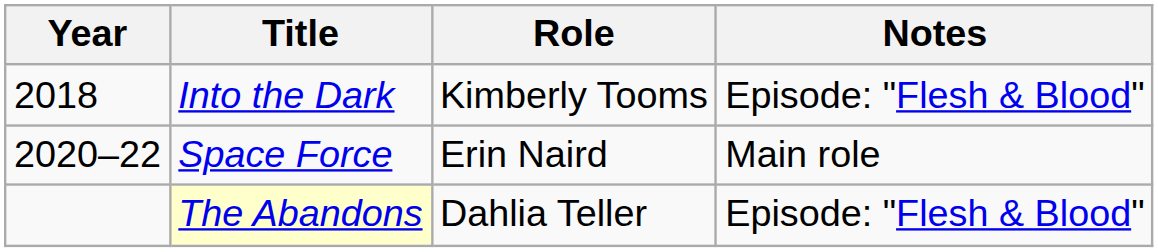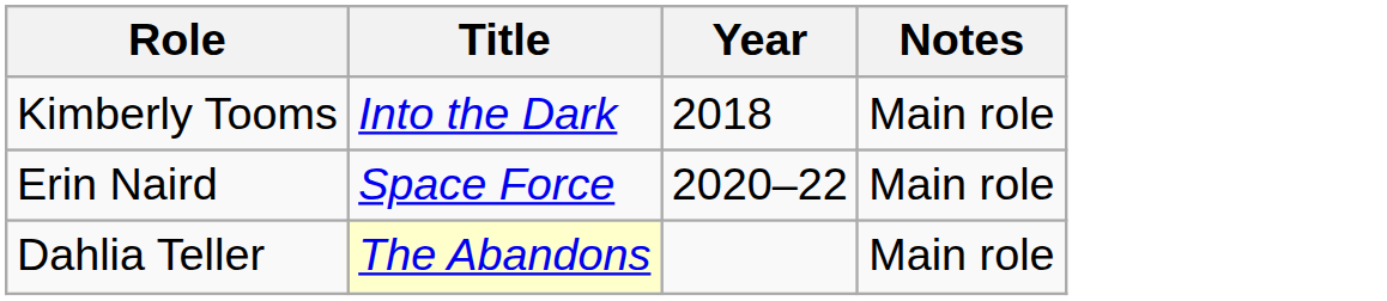columns swapped: Year <-> Role
Into the Dark | Notes: Episode: "Flesh & Blood" -> Main role
The Abandons | Notes: Episode: "Flesh & Blood" -> Main role
